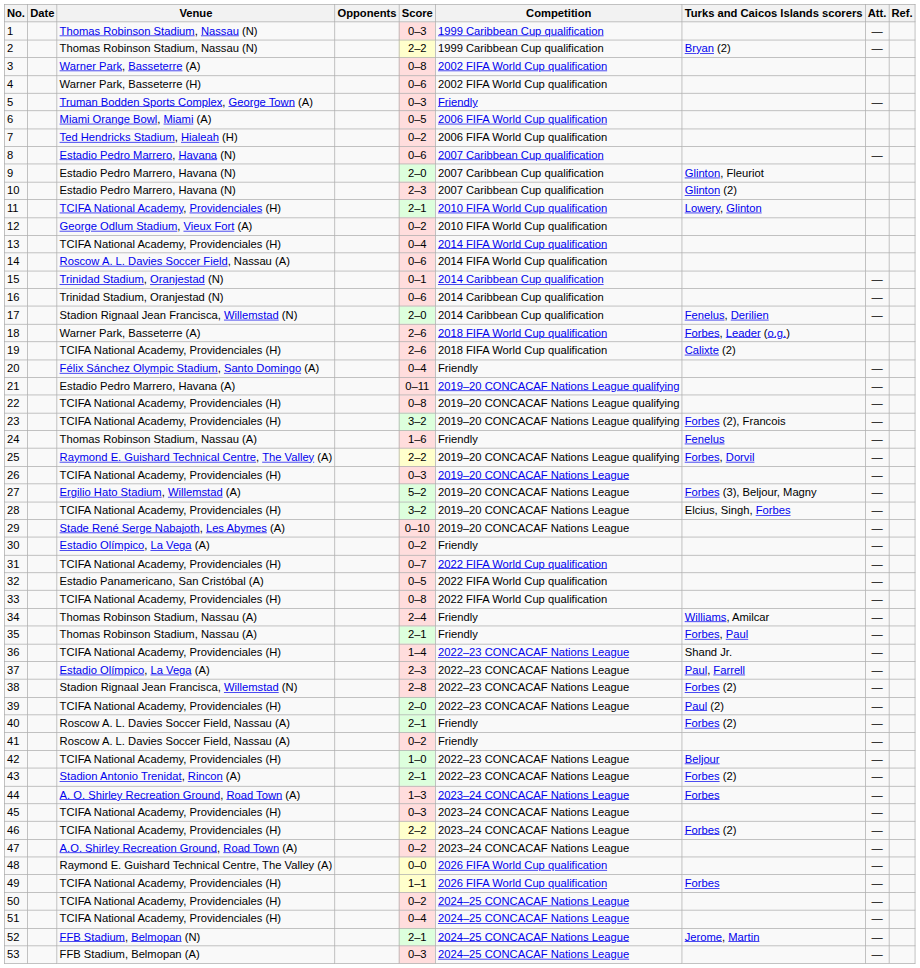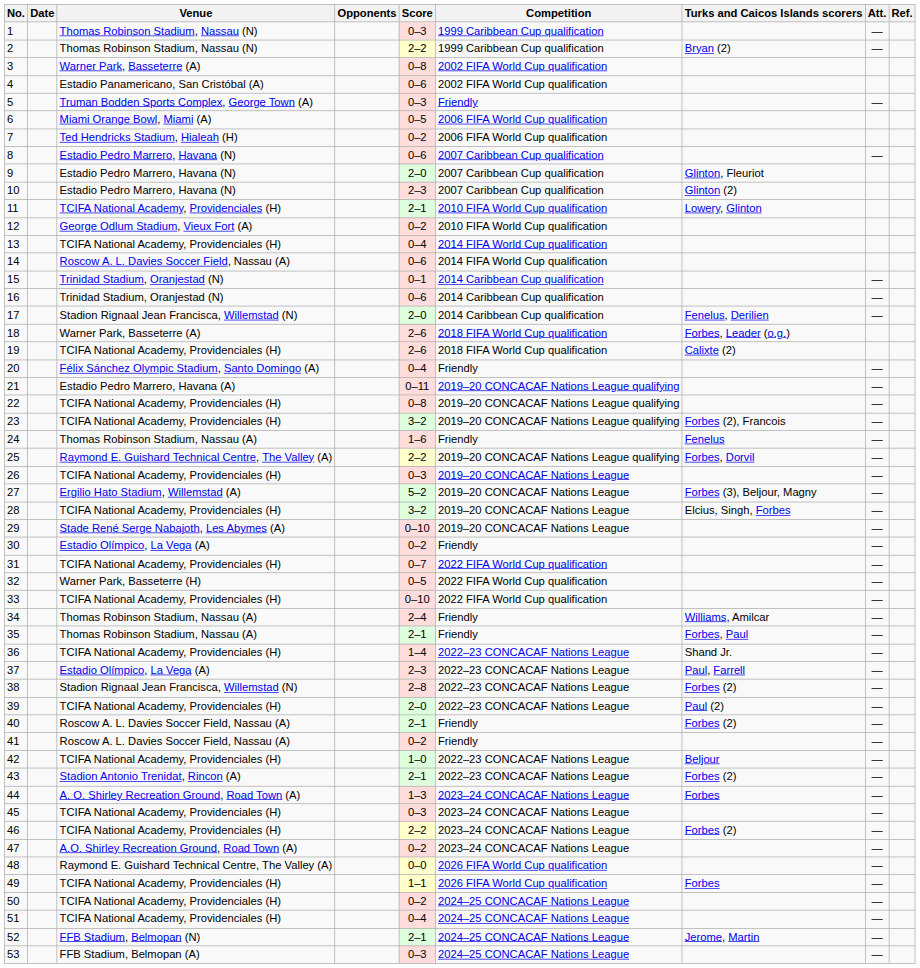4 | Venue: Warner Park, Basseterre (H) -> Estadio Panamericano, San Cristóbal (A)
32 | Venue: Estadio Panamericano, San Cristóbal (A) -> Warner Park, Basseterre (H)
33 | Score: 0–8 -> 0–10
